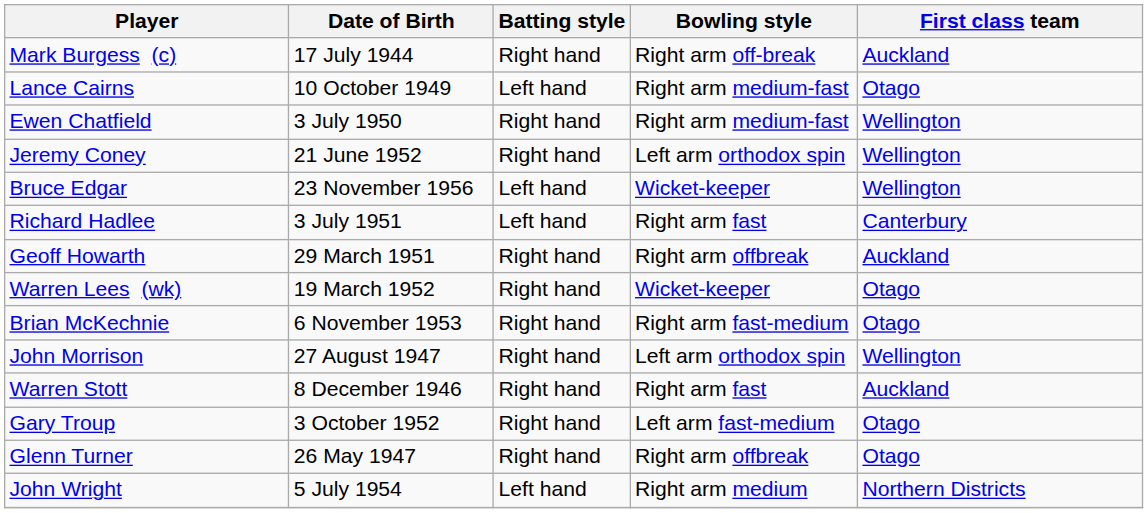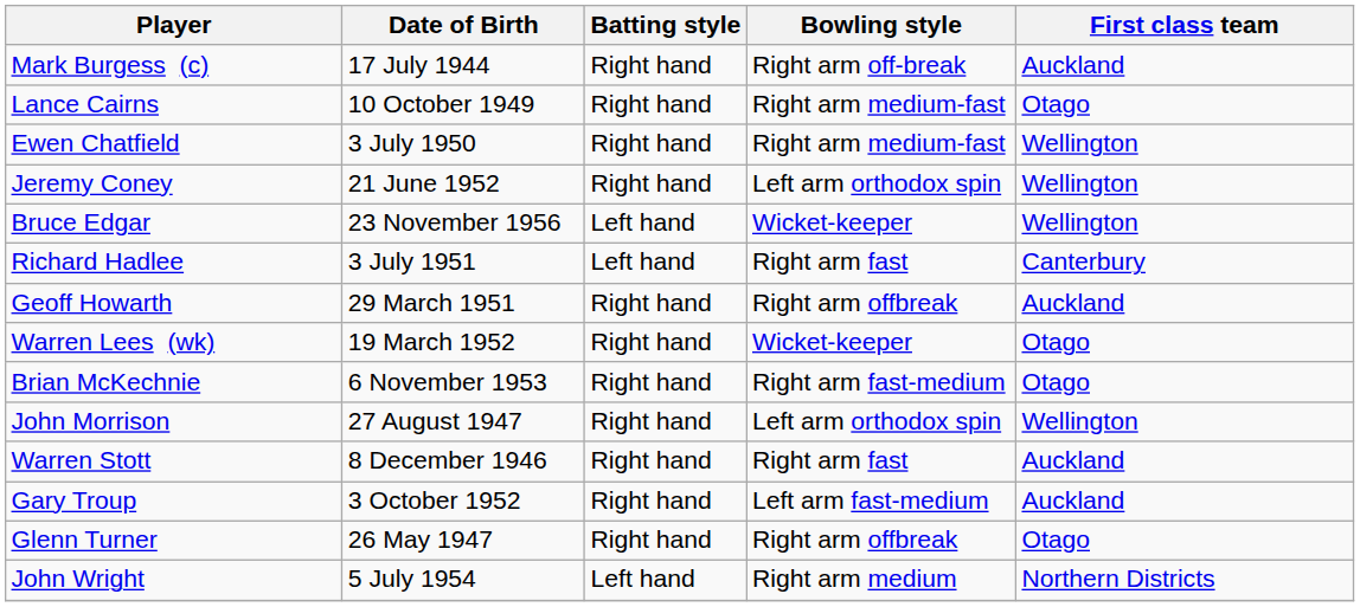Lance Cairns | Batting style: Left hand -> Right hand
Gary Troup | First class team: Otago -> Auckland
